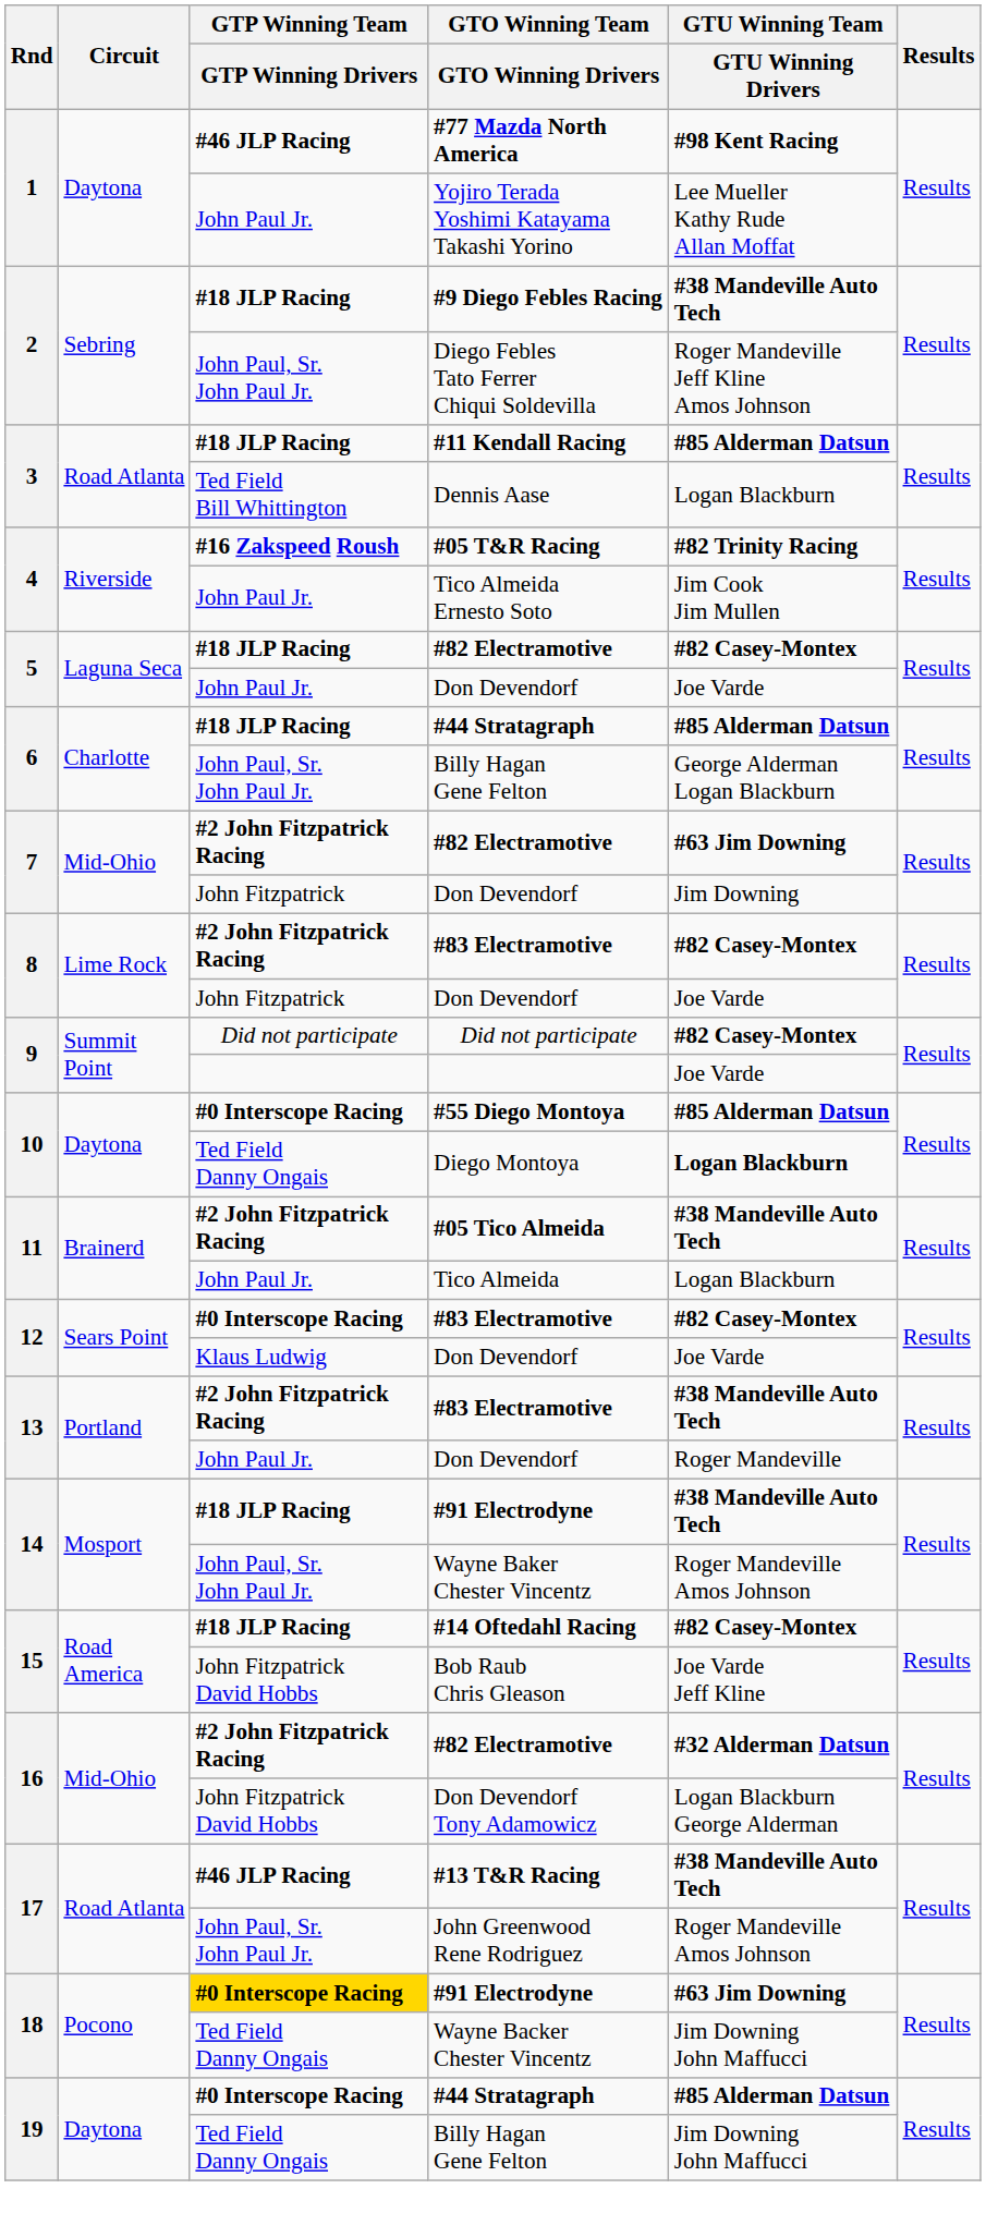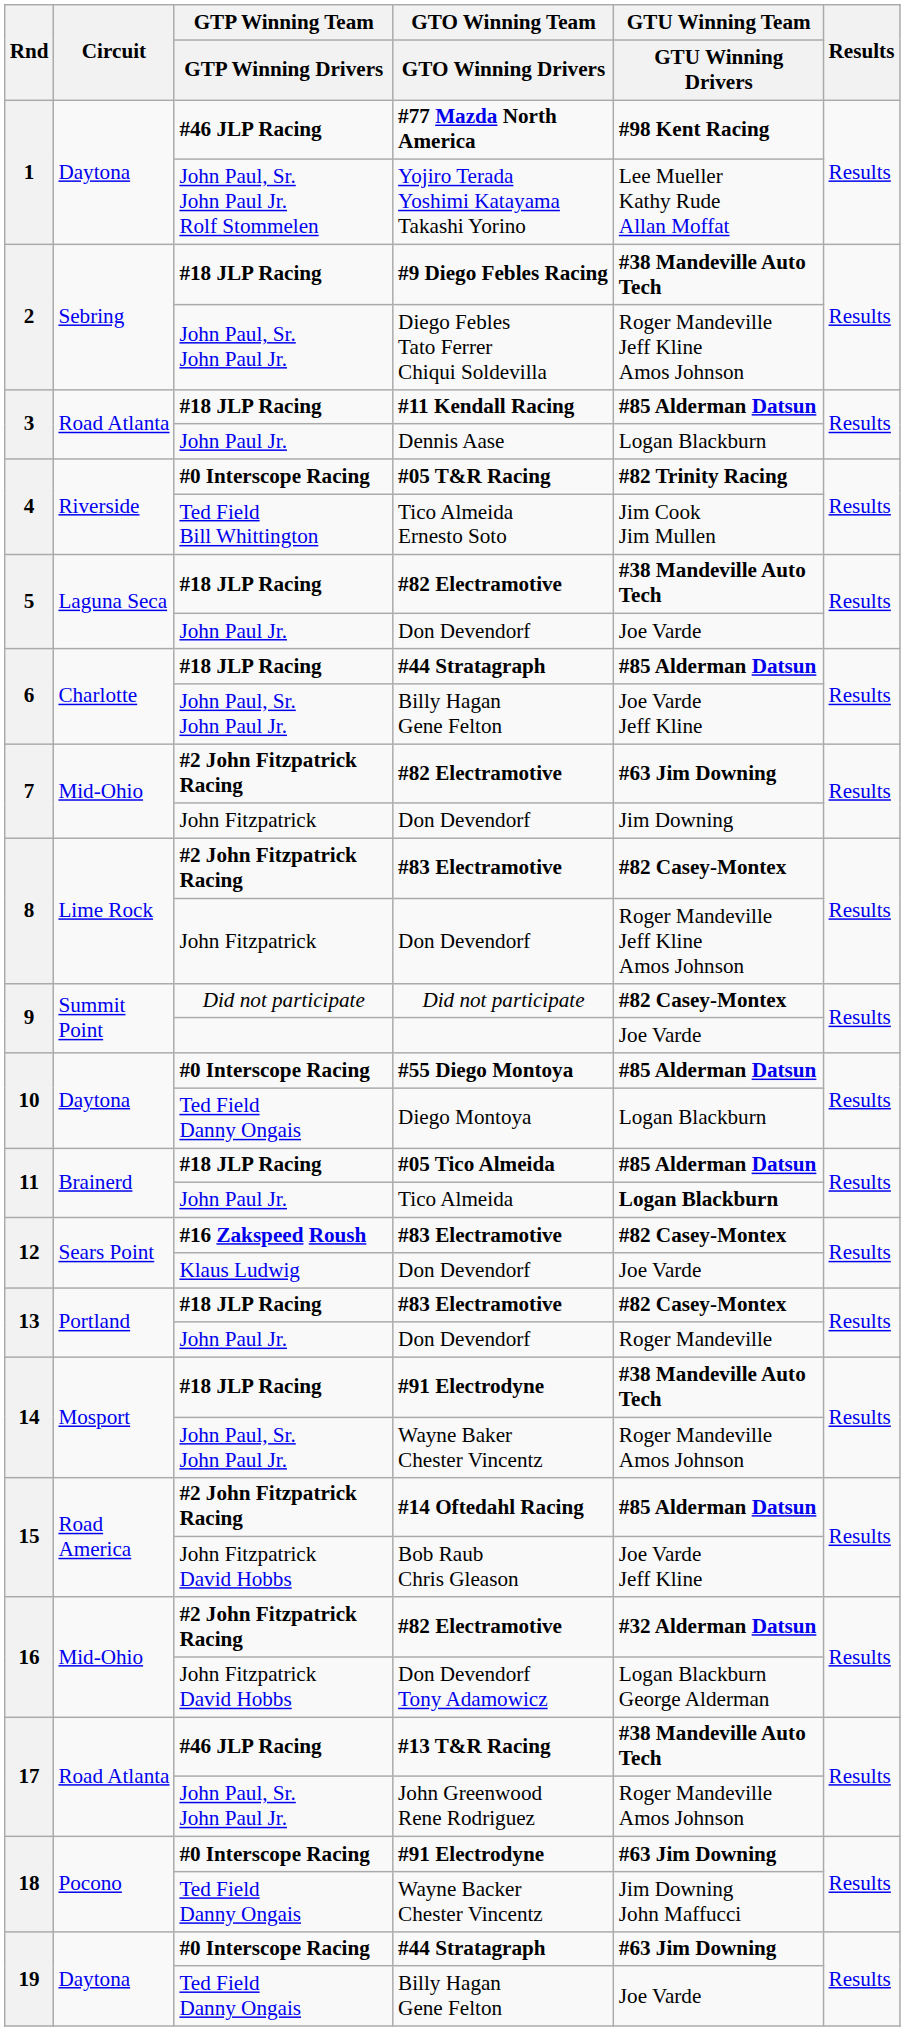Yojiro Terada Yoshimi Katayama Takashi Yorino | GTP Winning Team / GTP Winning Drivers: John Paul Jr. -> John Paul, Sr. John Paul Jr. Rolf Stommelen
Dennis Aase | GTP Winning Team / GTP Winning Drivers: Ted Field Bill Whittington -> John Paul Jr.
#05 T&R Racing | GTP Winning Team / GTP Winning Drivers: #16 Zakspeed Roush -> #0 Interscope Racing
Tico Almeida Ernesto Soto | GTP Winning Team / GTP Winning Drivers: John Paul Jr. -> Ted Field Bill Whittington
5 / #82 Electramotive | GTU Winning Team / GTU Winning Drivers: #82 Casey-Montex -> #38 Mandeville Auto Tech
6 / Billy Hagan Gene Felton | GTU Winning Team / GTU Winning Drivers: George Alderman Logan Blackburn -> Joe Varde Jeff Kline
8 / Don Devendorf | GTU Winning Team / GTU Winning Drivers: Joe Varde -> Roger Mandeville Jeff Kline Amos Johnson
Diego Montoya | GTU Winning Team / GTU Winning Drivers: bold -> normal
#05 Tico Almeida | GTP Winning Team / GTP Winning Drivers: #2 John Fitzpatrick Racing -> #18 JLP Racing
#05 Tico Almeida | GTU Winning Team / GTU Winning Drivers: #38 Mandeville Auto Tech -> #85 Alderman Datsun
Tico Almeida | GTU Winning Team / GTU Winning Drivers: normal -> bold
12 / #83 Electramotive | GTP Winning Team / GTP Winning Drivers: #0 Interscope Racing -> #16 Zakspeed Roush
13 / #83 Electramotive | GTP Winning Team / GTP Winning Drivers: #2 John Fitzpatrick Racing -> #18 JLP Racing
13 / #83 Electramotive | GTU Winning Team / GTU Winning Drivers: #38 Mandeville Auto Tech -> #82 Casey-Montex
#14 Oftedahl Racing | GTP Winning Team / GTP Winning Drivers: #18 JLP Racing -> #2 John Fitzpatrick Racing
#14 Oftedahl Racing | GTU Winning Team / GTU Winning Drivers: #82 Casey-Montex -> #85 Alderman Datsun
18 / #91 Electrodyne | GTP Winning Team / GTP Winning Drivers: gold background -> no background
19 / #44 Stratagraph | GTU Winning Team / GTU Winning Drivers: #85 Alderman Datsun -> #63 Jim Downing
19 / Billy Hagan Gene Felton | GTU Winning Team / GTU Winning Drivers: Jim Downing John Maffucci -> Joe Varde
